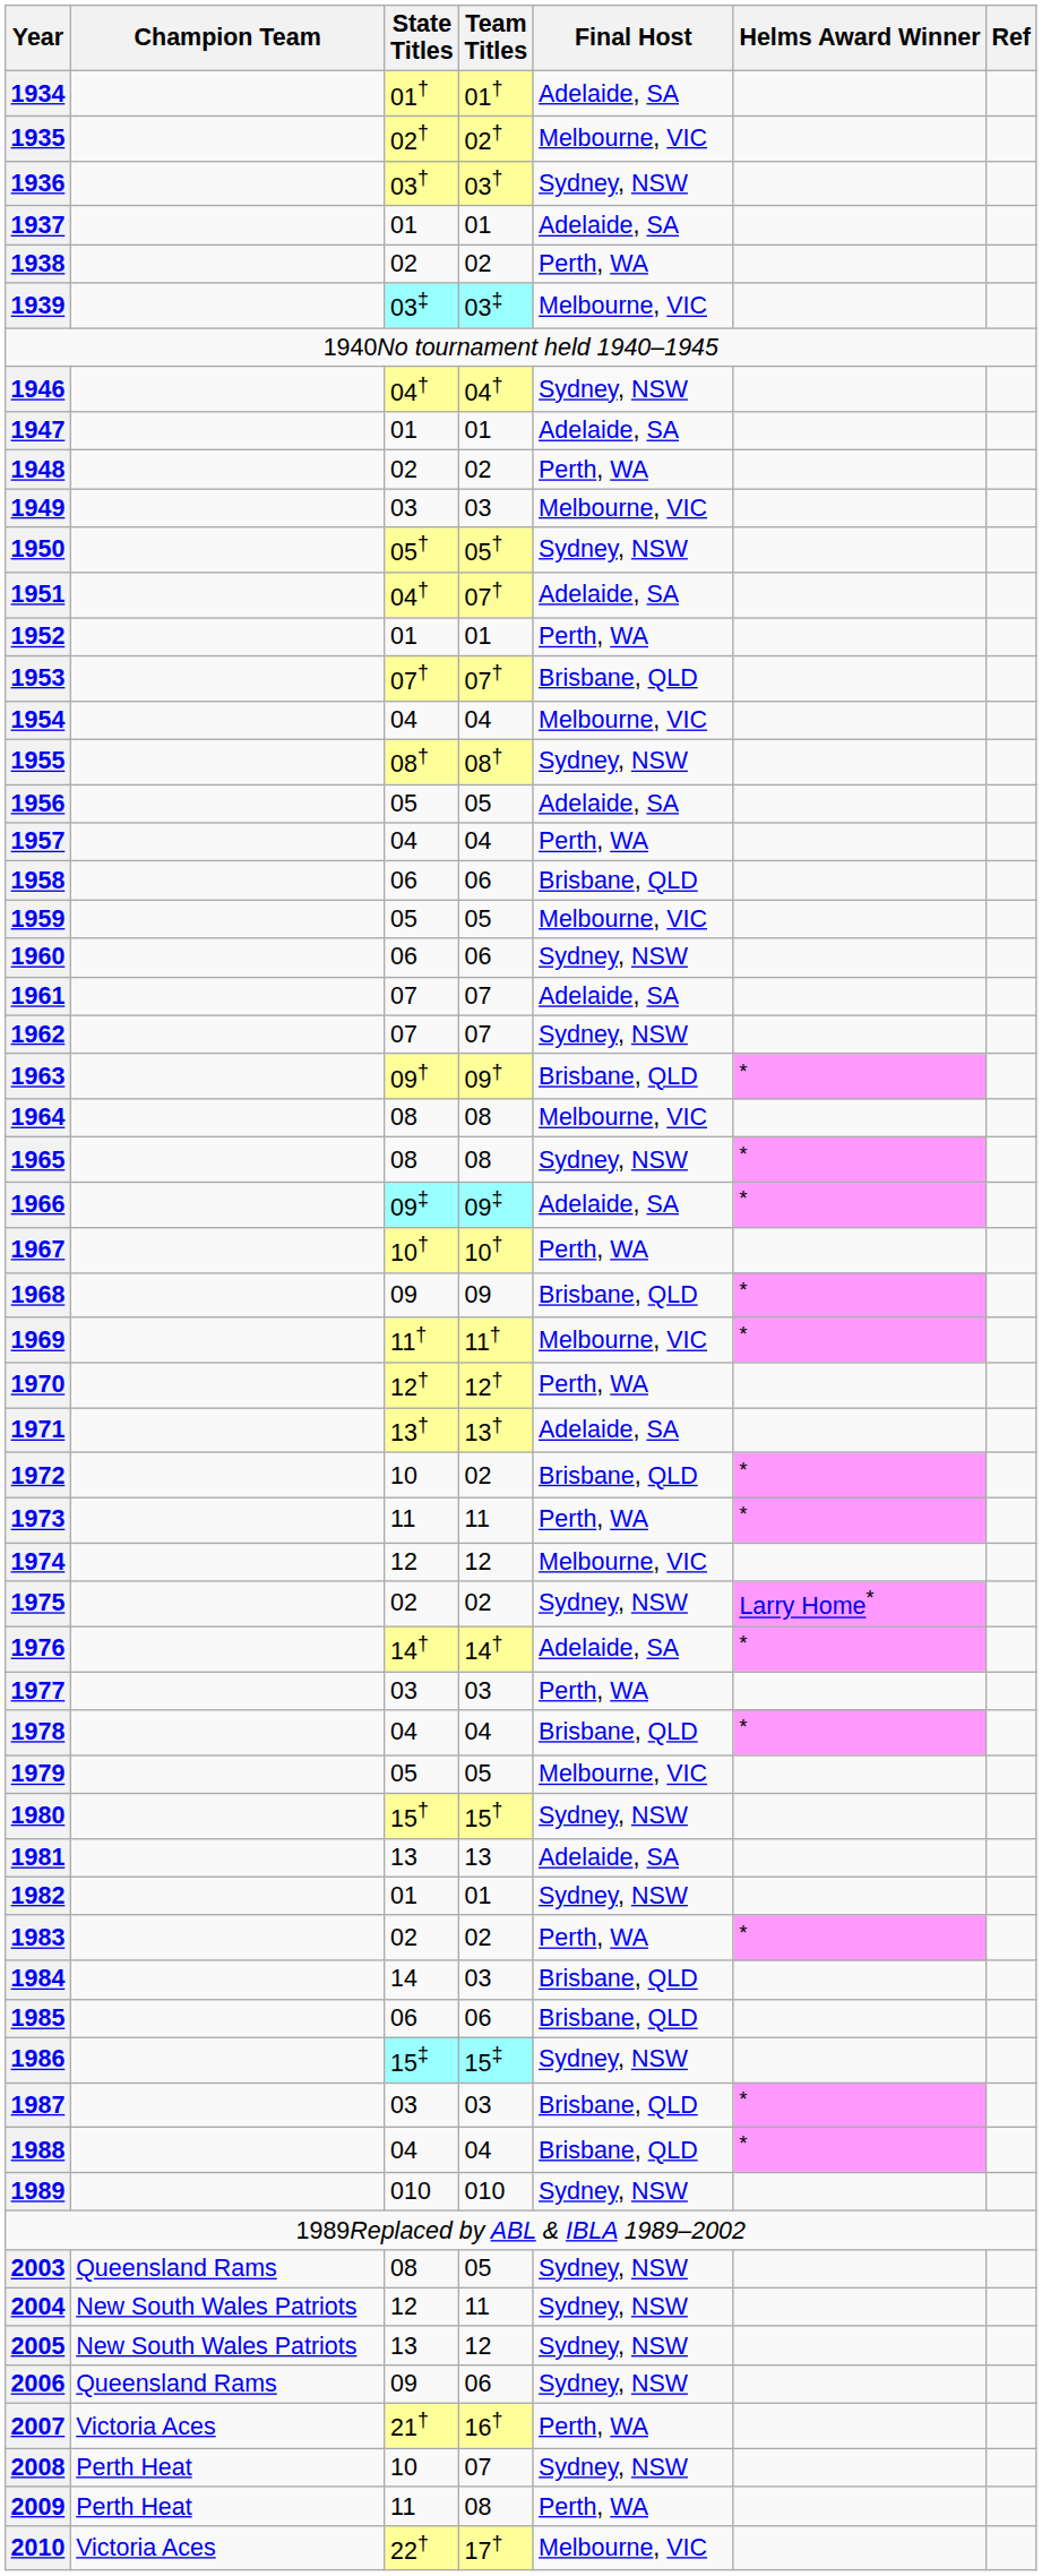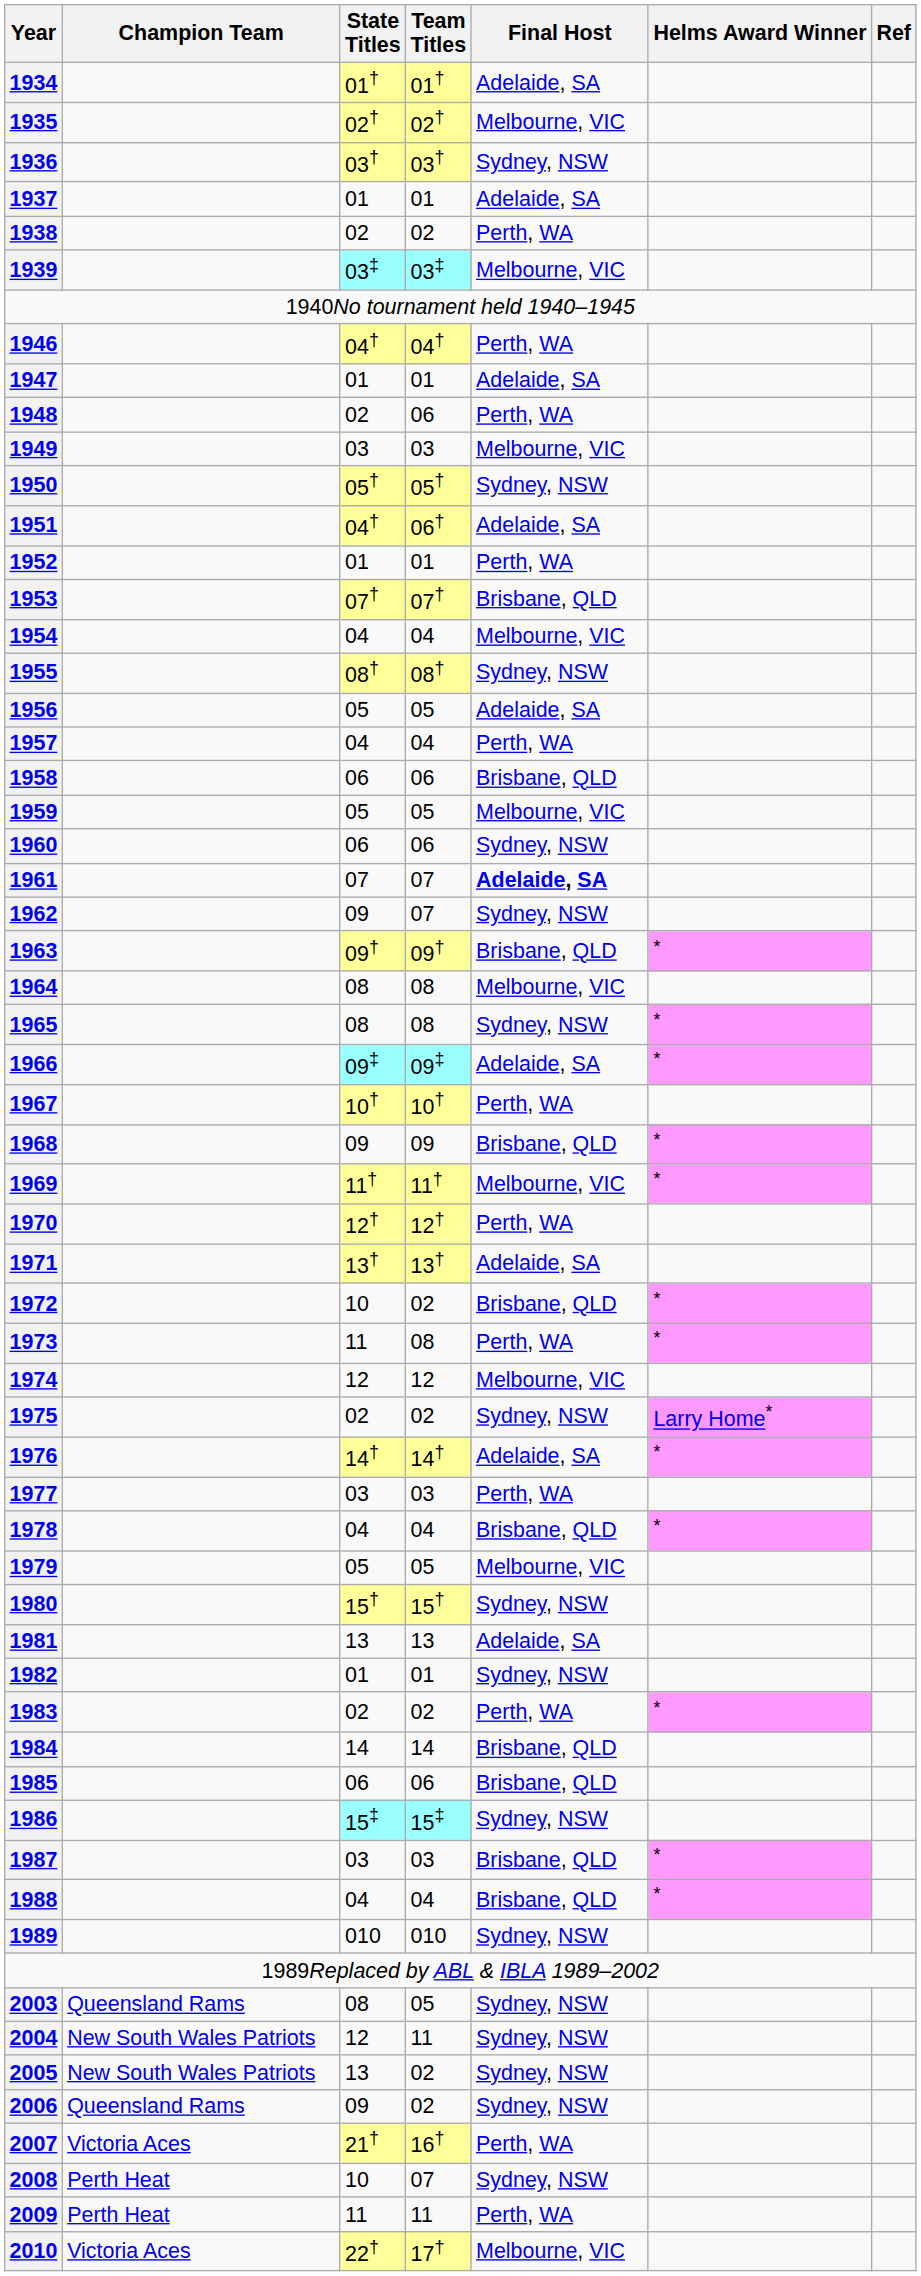1946 | Final Host: Sydney, NSW -> Perth, WA
1948 | Team Titles: 02 -> 06
1951 | Team Titles: 07† -> 06†
1961 | Final Host: normal -> bold
1962 | State Titles: 07 -> 09
1973 | Team Titles: 11 -> 08
1984 | Team Titles: 03 -> 14
2005 | Team Titles: 12 -> 02
2006 | Team Titles: 06 -> 02
2009 | Team Titles: 08 -> 11
